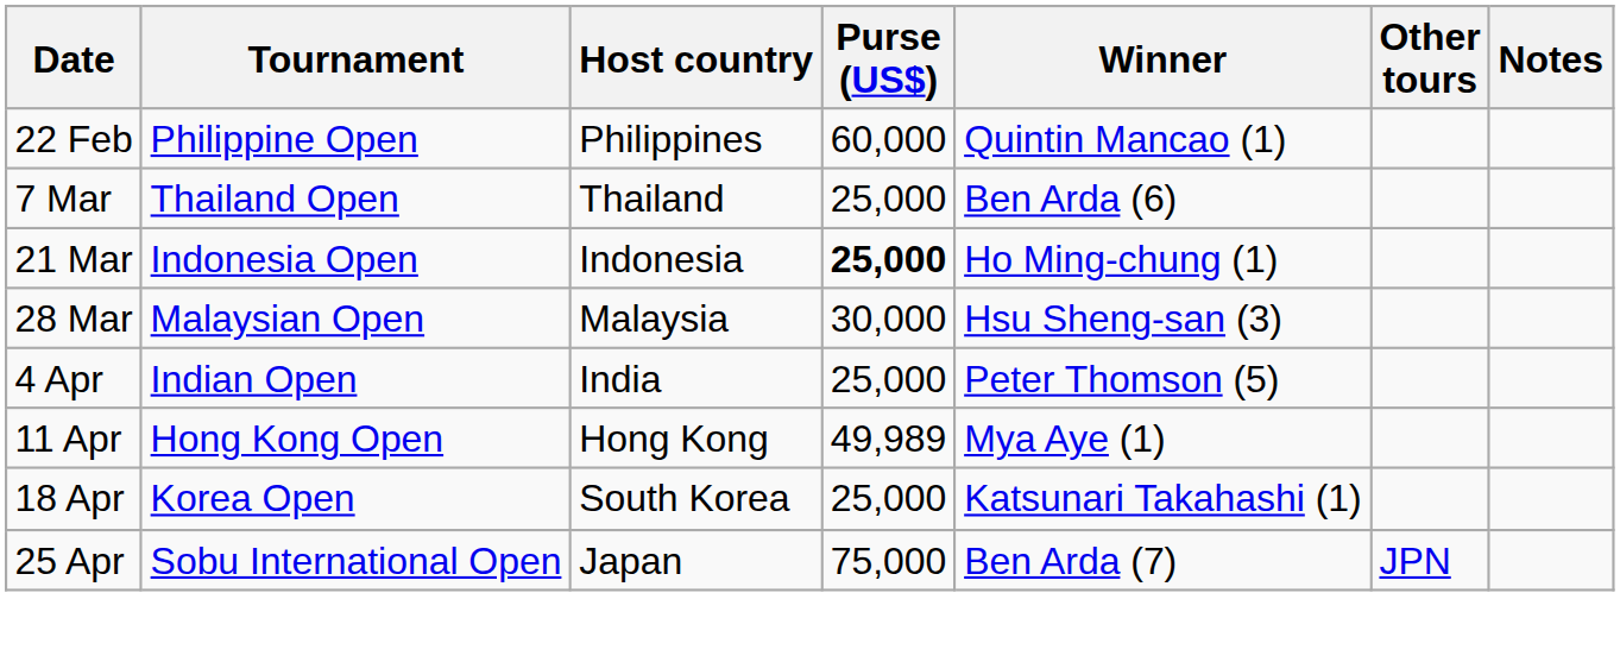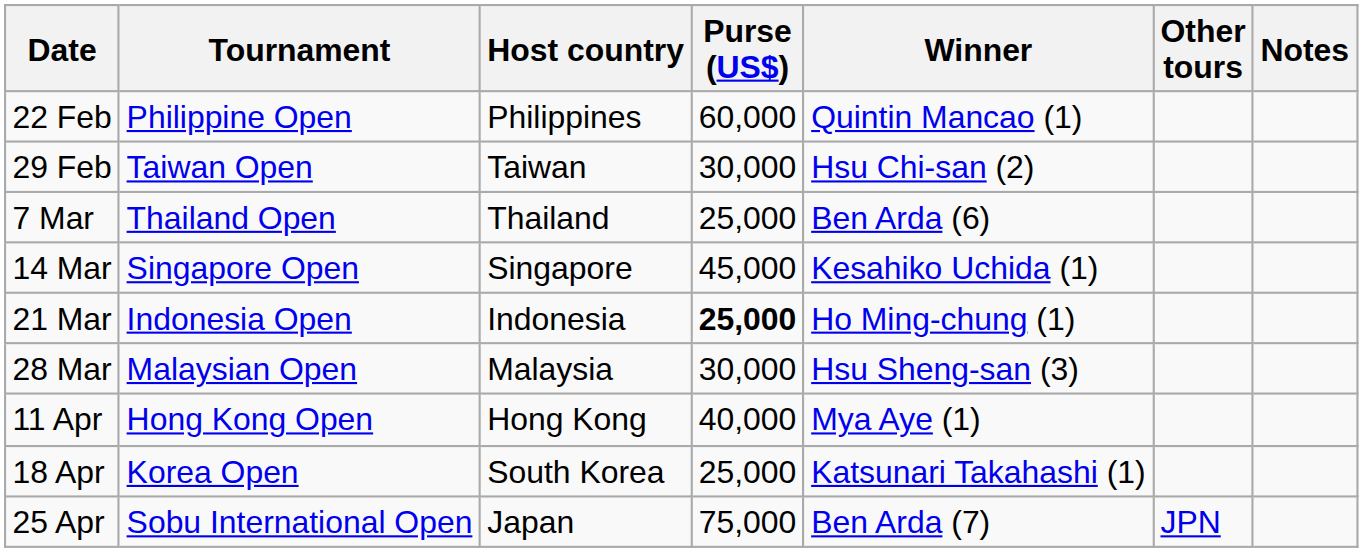+ row: 29 Feb | Taiwan Open | Taiwan | 30,000 | Hsu Chi-san (2)
+ row: 14 Mar | Singapore Open | Singapore | 45,000 | Kesahiko Uchida (1)
- row: 4 Apr | Indian Open | India | 25,000 | Peter Thomson (5)
11 Apr | Purse (US$): 49,989 -> 40,000
